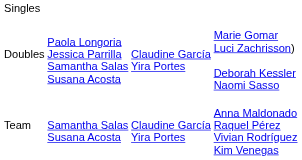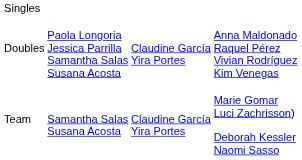Doubles | column 4: Marie Gomar Luci Zachrisson) Deborah Kessler Naomi Sasso -> Anna Maldonado Raquel Pérez Vivian Rodríguez Kim Venegas
Team | column 4: Anna Maldonado Raquel Pérez Vivian Rodríguez Kim Venegas -> Marie Gomar Luci Zachrisson) Deborah Kessler Naomi Sasso
